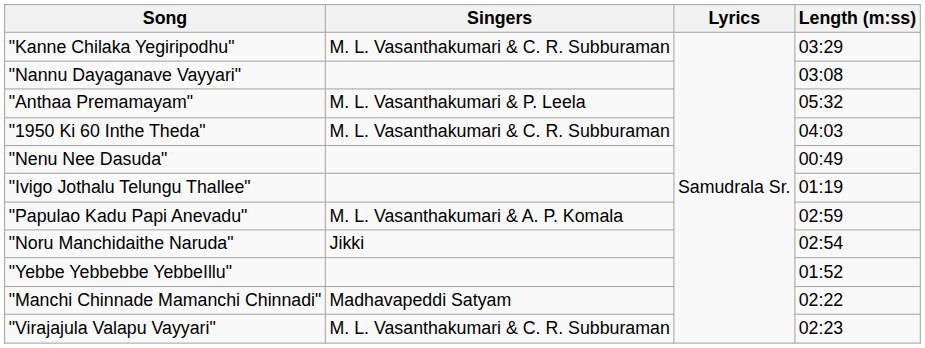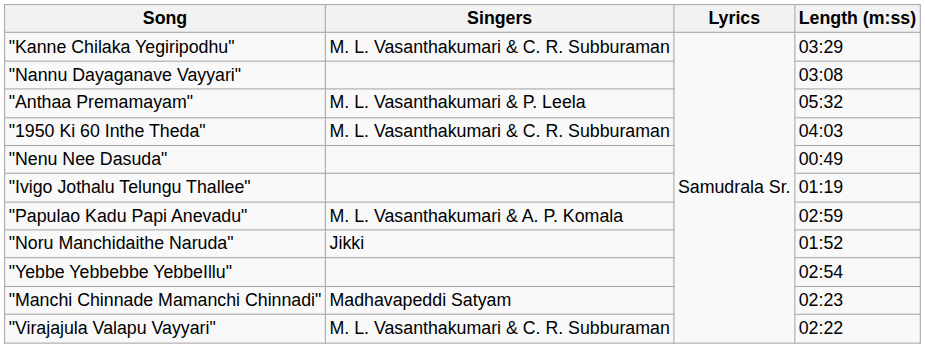"Noru Manchidaithe Naruda" | Length (m:ss): 02:54 -> 01:52
"Yebbe Yebbebbe YebbeIllu" | Length (m:ss): 01:52 -> 02:54
"Manchi Chinnade Mamanchi Chinnadi" | Length (m:ss): 02:22 -> 02:23
"Virajajula Valapu Vayyari" | Length (m:ss): 02:23 -> 02:22
